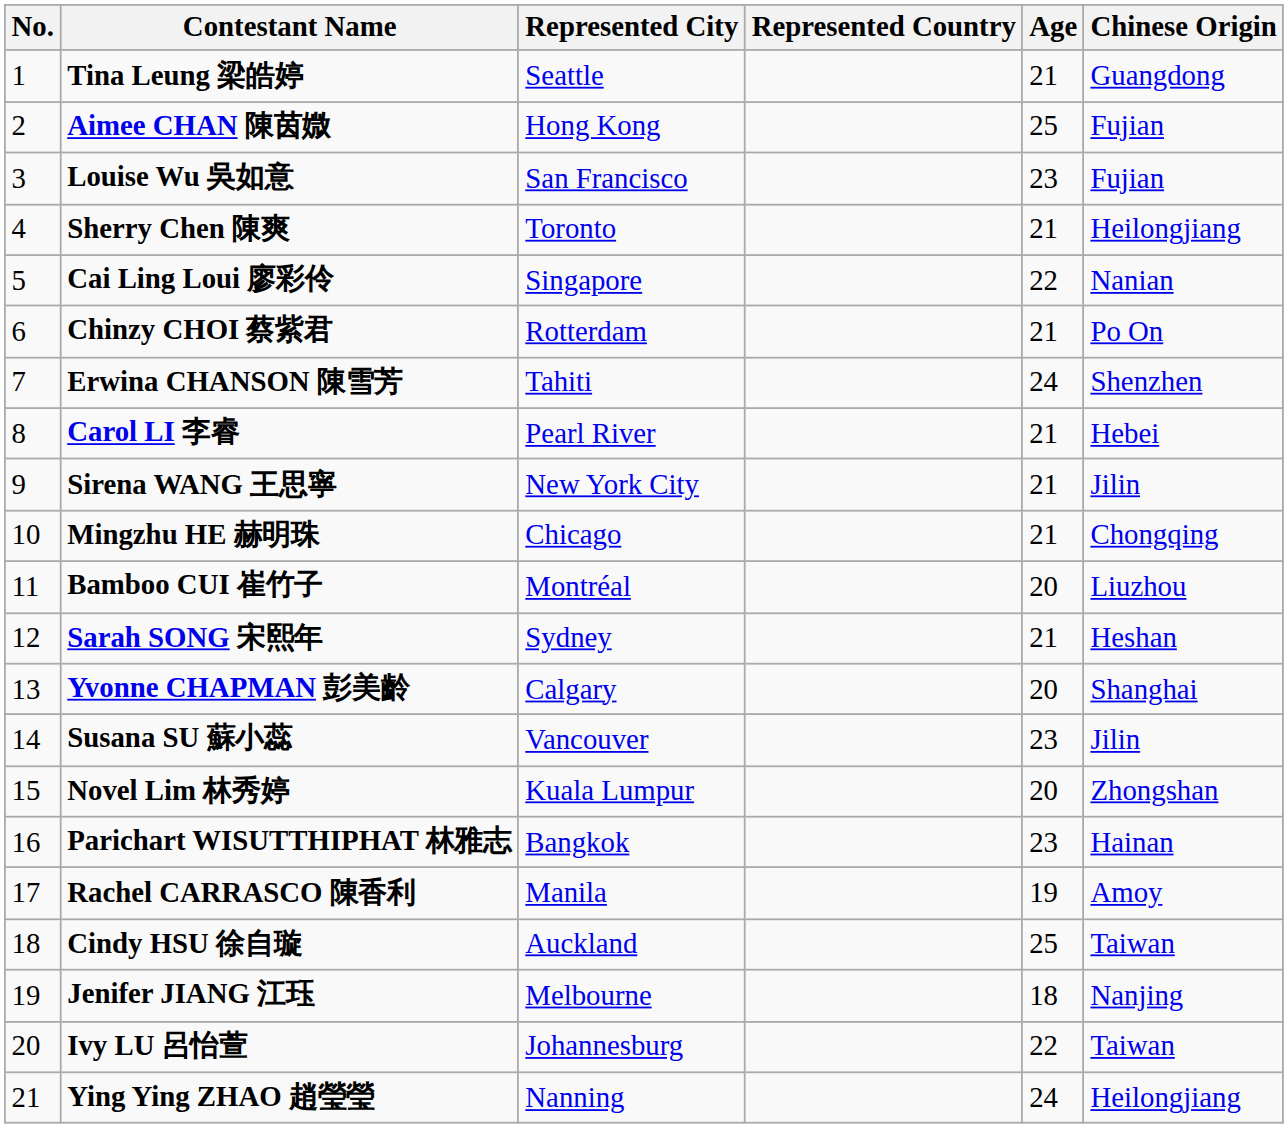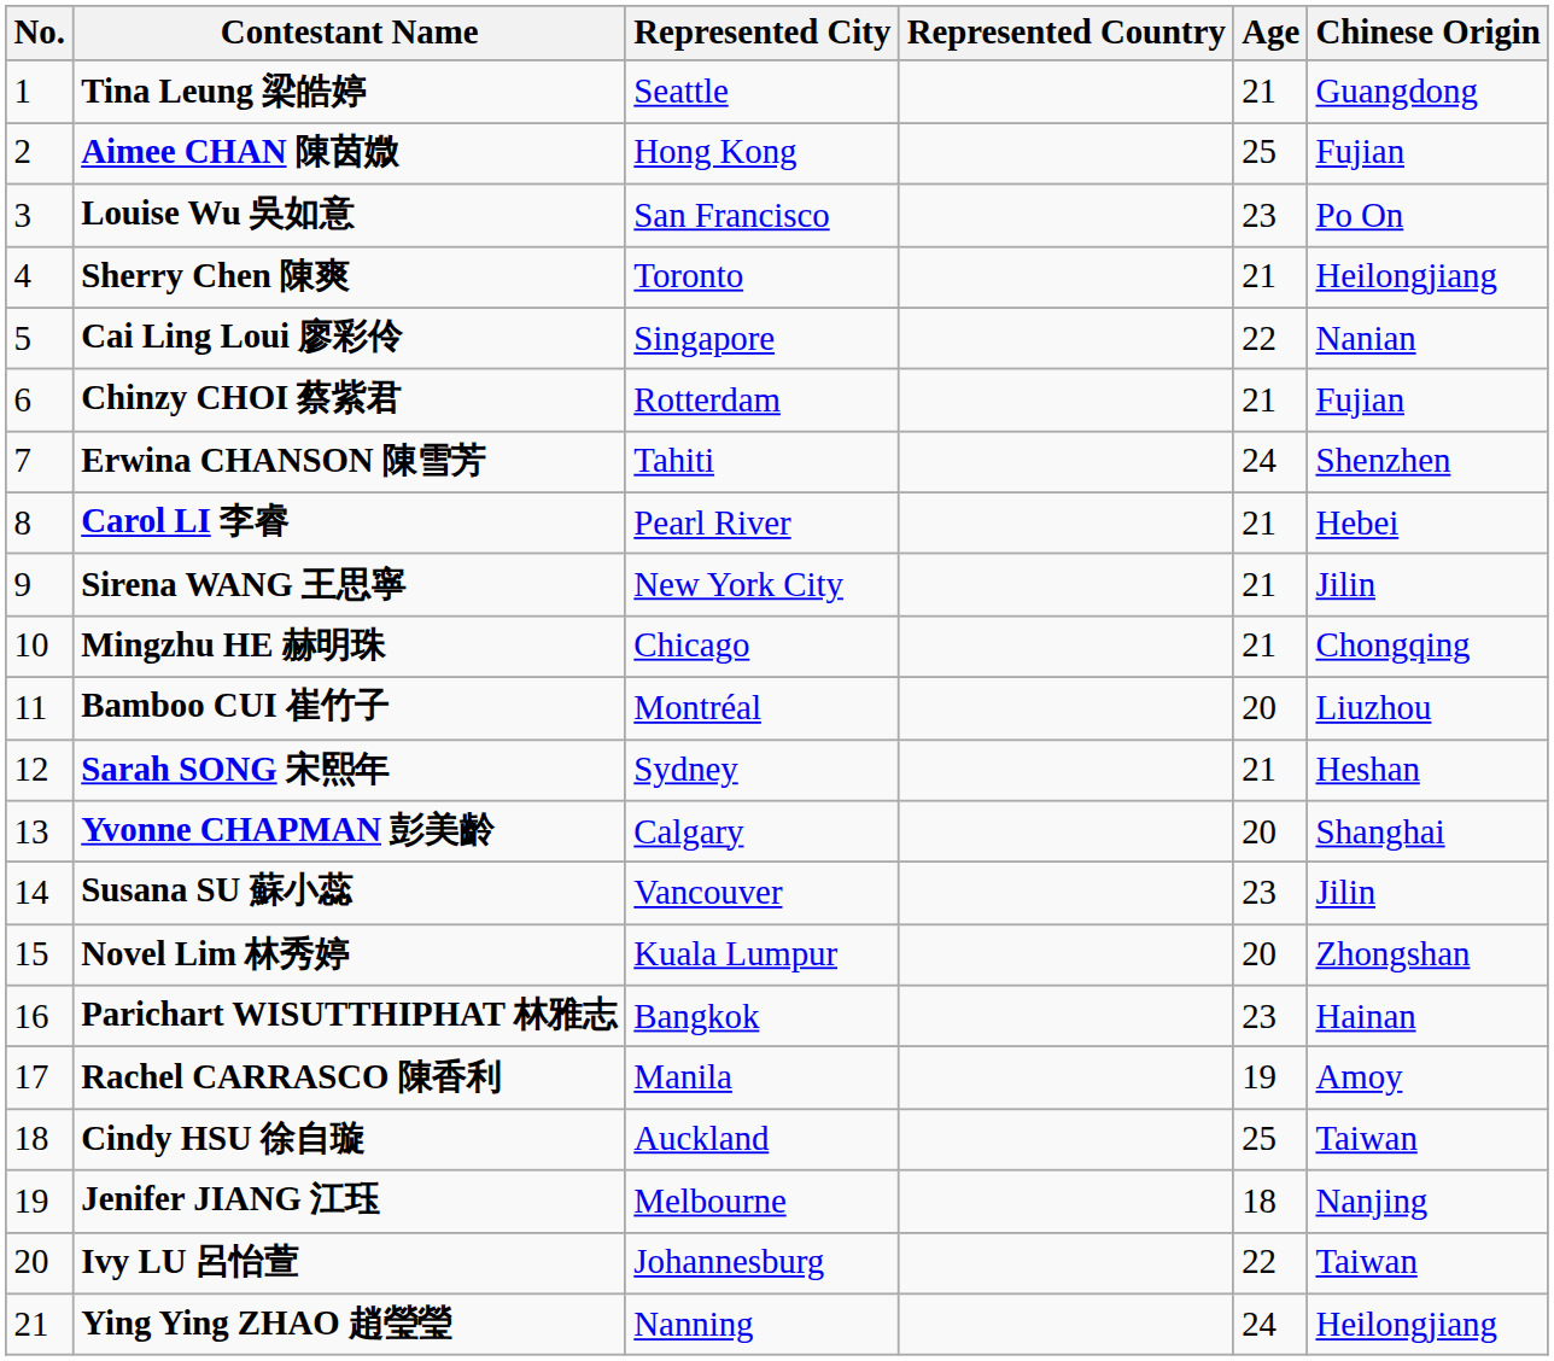Louise Wu 吳如意 | Chinese Origin: Fujian -> Po On
Chinzy CHOI 蔡紫君 | Chinese Origin: Po On -> Fujian
